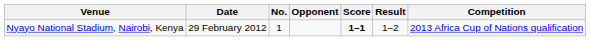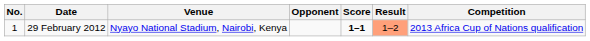columns swapped: No. <-> Venue
29 February 2012 | Result: no background -> lightsalmon background
